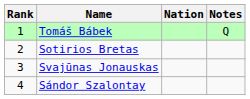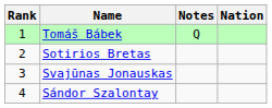columns swapped: Nation <-> Notes
